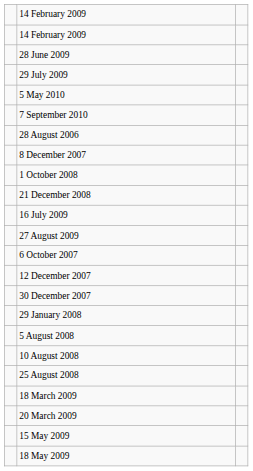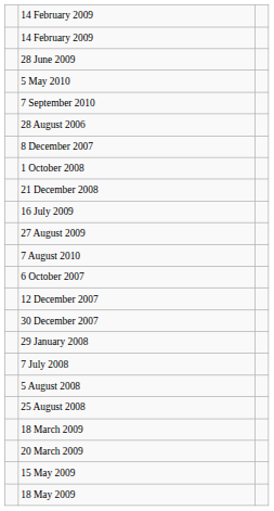- row: 29 July 2009
+ row: 7 August 2010
+ row: 7 July 2008
- row: 10 August 2008
